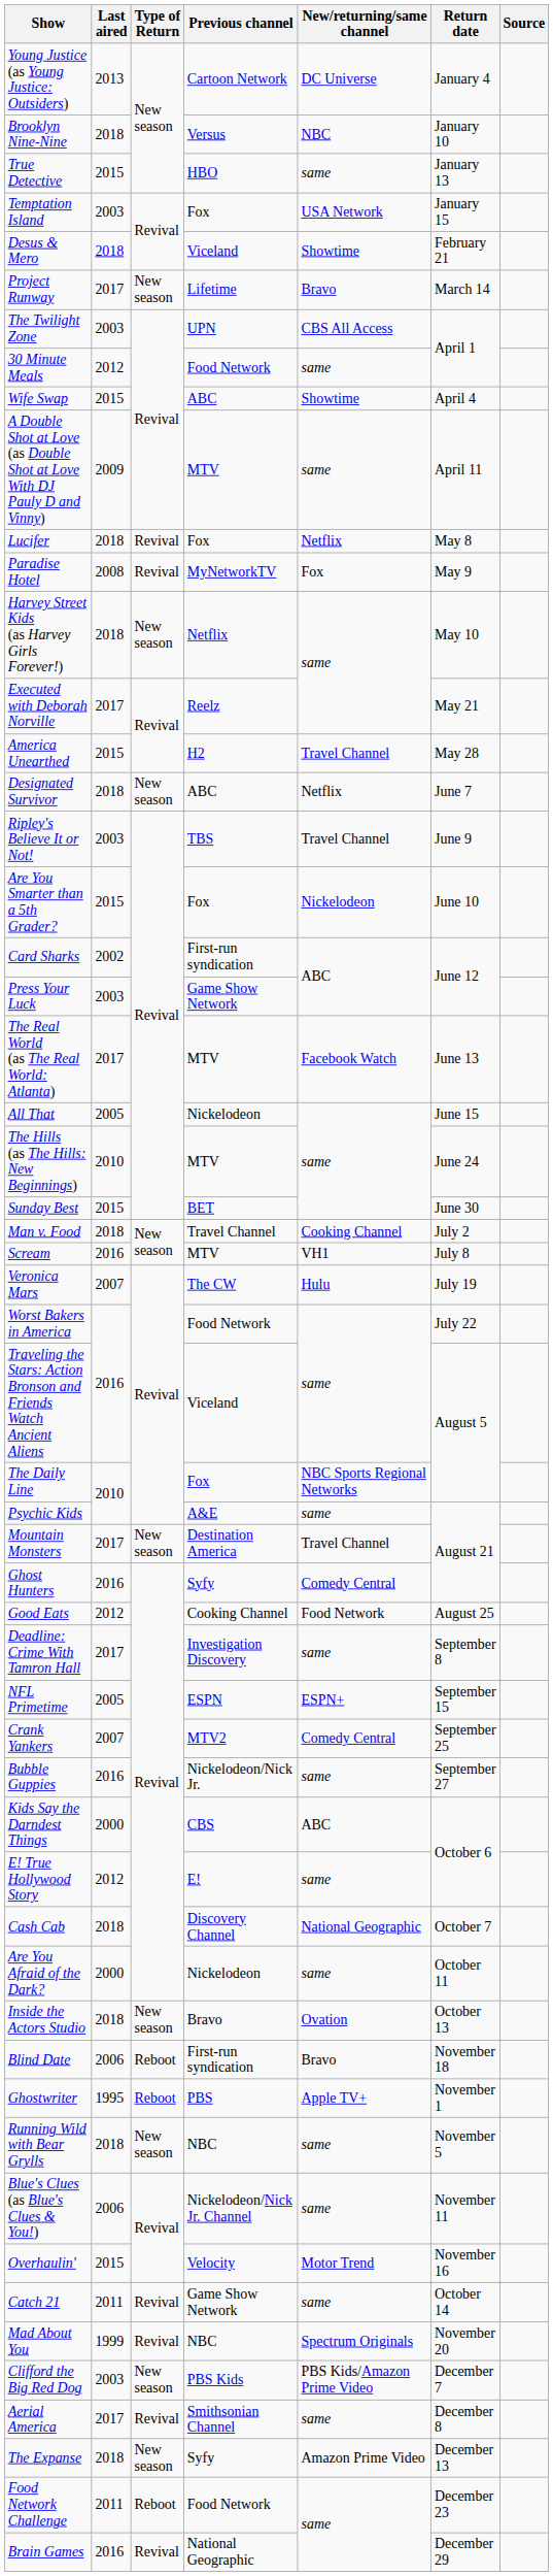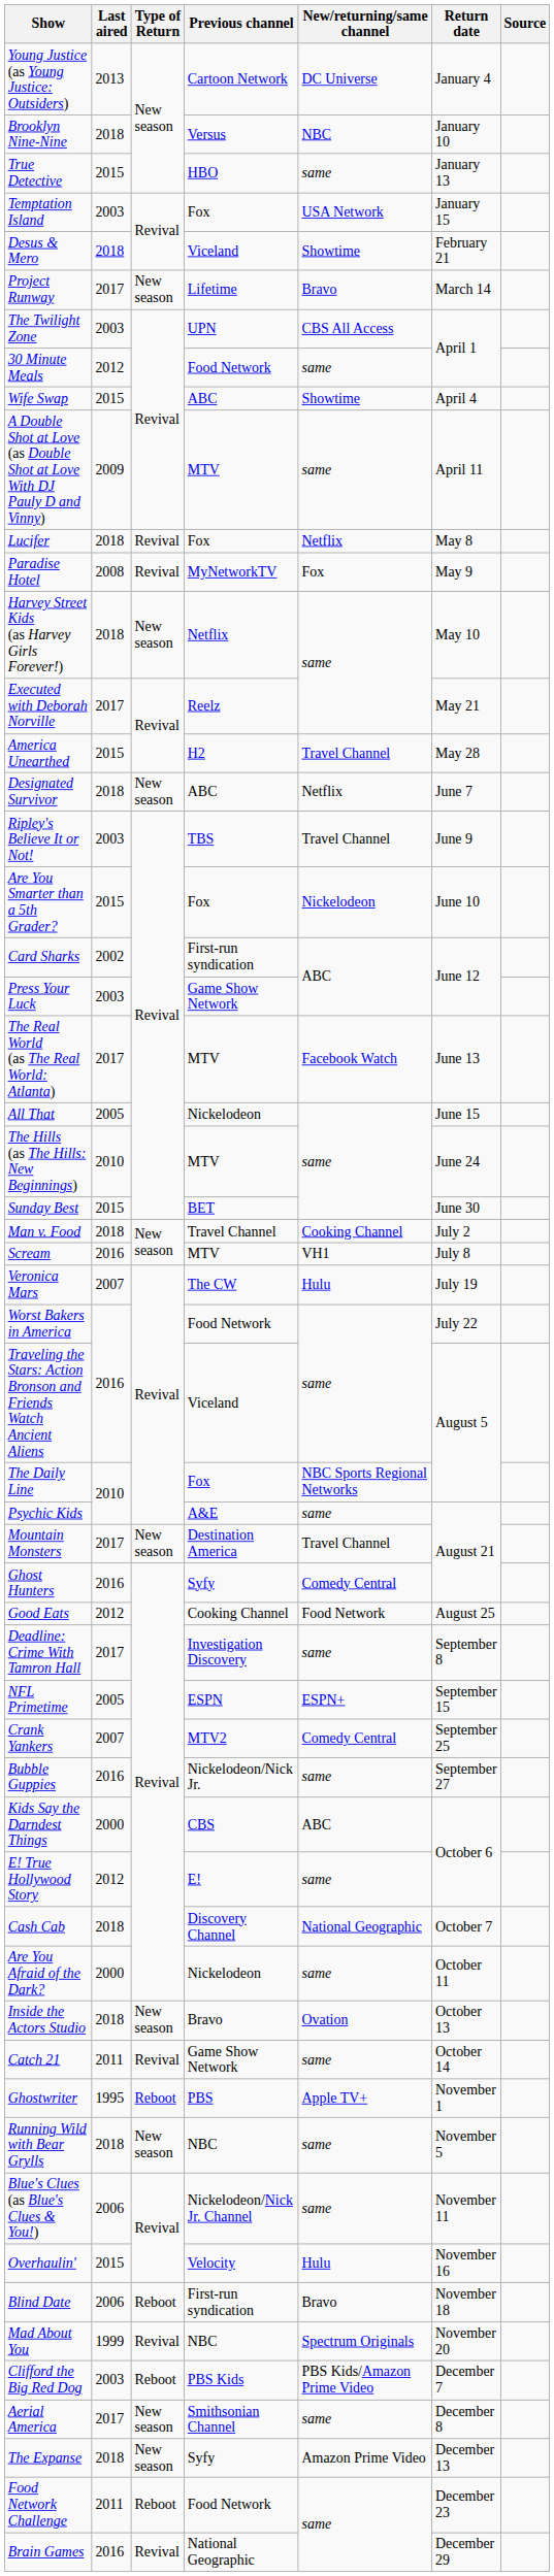rows swapped: Catch 21 <-> Blind Date
Overhaulin' | New/returning/same channel: Motor Trend -> Hulu
Clifford the Big Red Dog | Type of Return: New season -> Reboot
Aerial America | Type of Return: Revival -> New season
